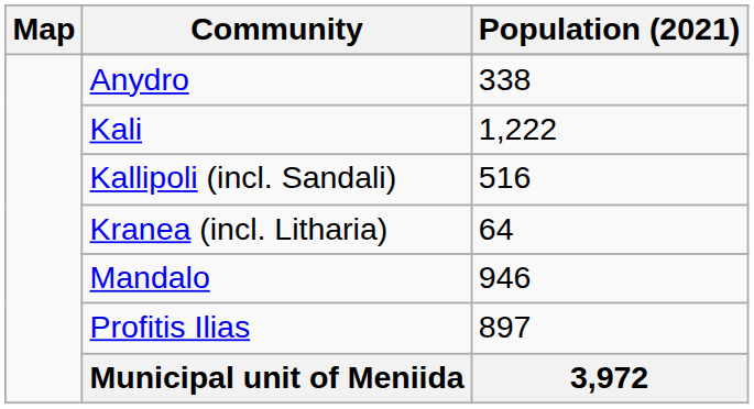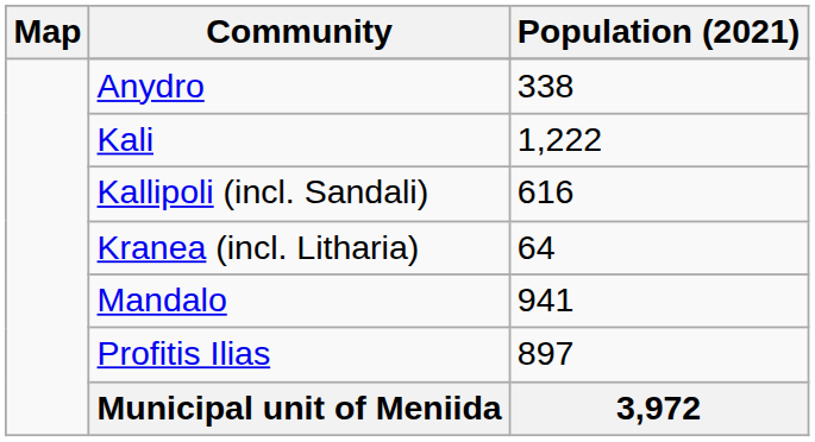Kallipoli (incl. Sandali) | Population (2021): 516 -> 616
Mandalo | Population (2021): 946 -> 941
